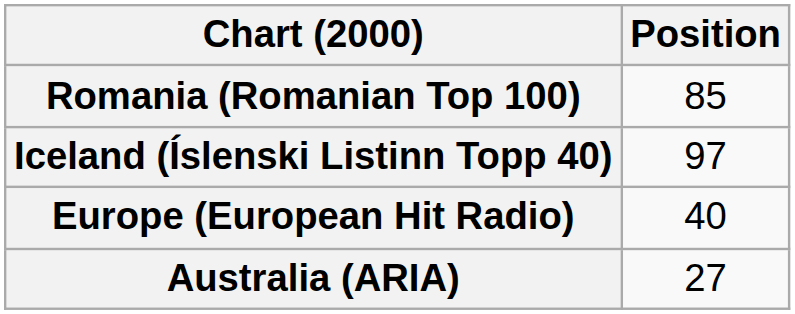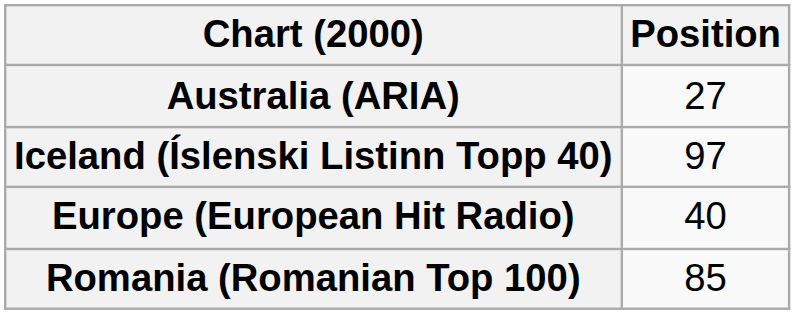rows swapped: Australia (ARIA) <-> Romania (Romanian Top 100)
